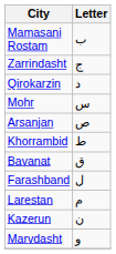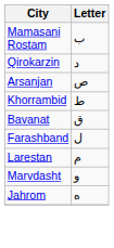- row: Zarrindasht | ج
- row: Mohr | س
- row: Kazerun | ن
+ row: Jahrom | ه
